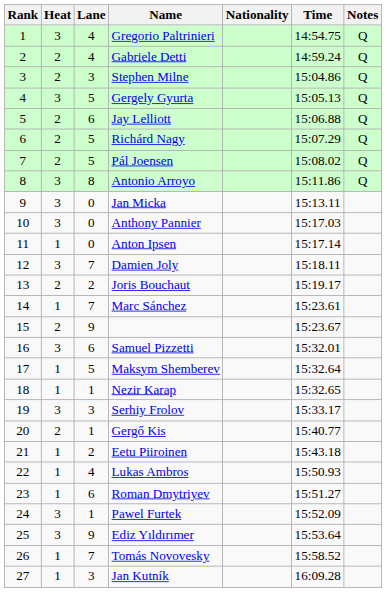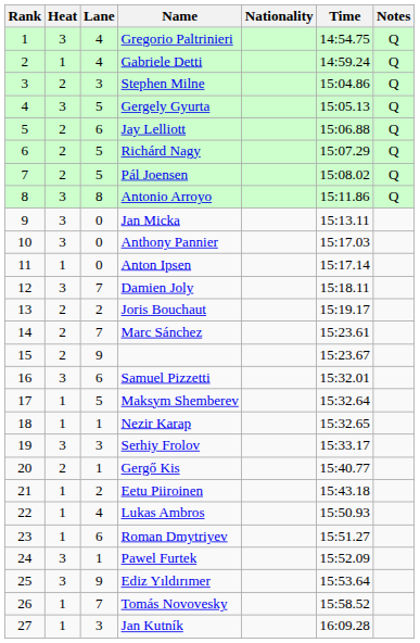Gabriele Detti | Heat: 2 -> 1
Marc Sánchez | Heat: 1 -> 2
